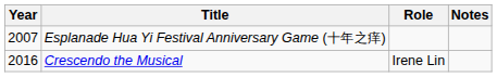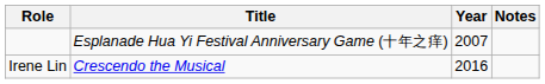columns swapped: Year <-> Role
